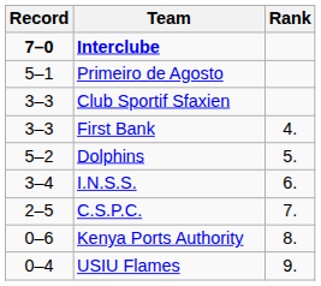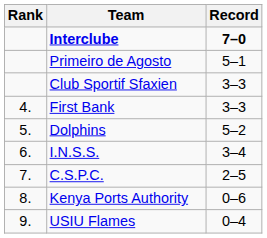columns swapped: Rank <-> Record
